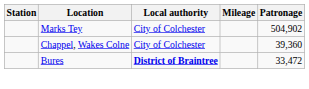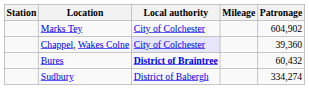Marks Tey | Patronage: 504,902 -> 604,902
Chappel, Wakes Colne | Local authority: no background -> lavender background
Bures | Patronage: 33,472 -> 60,432
+ row: Sudbury | District of Babergh | 334,274
